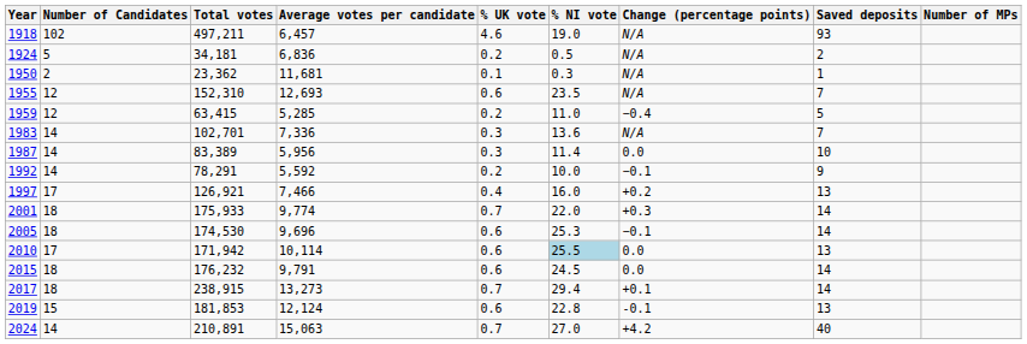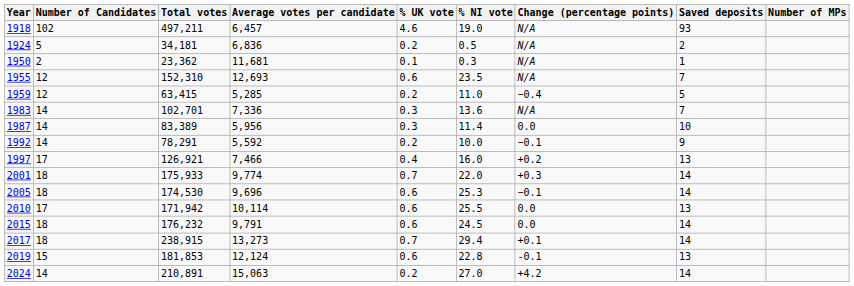2010 | % NI vote: lightblue background -> no background
2024 | % UK vote: 0.7 -> 0.2
2024 | Saved deposits: 40 -> 14
